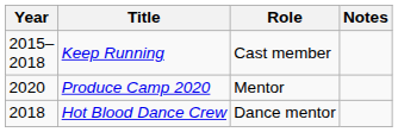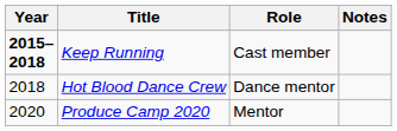Keep Running | Year: normal -> bold
rows swapped: Hot Blood Dance Crew <-> Produce Camp 2020
